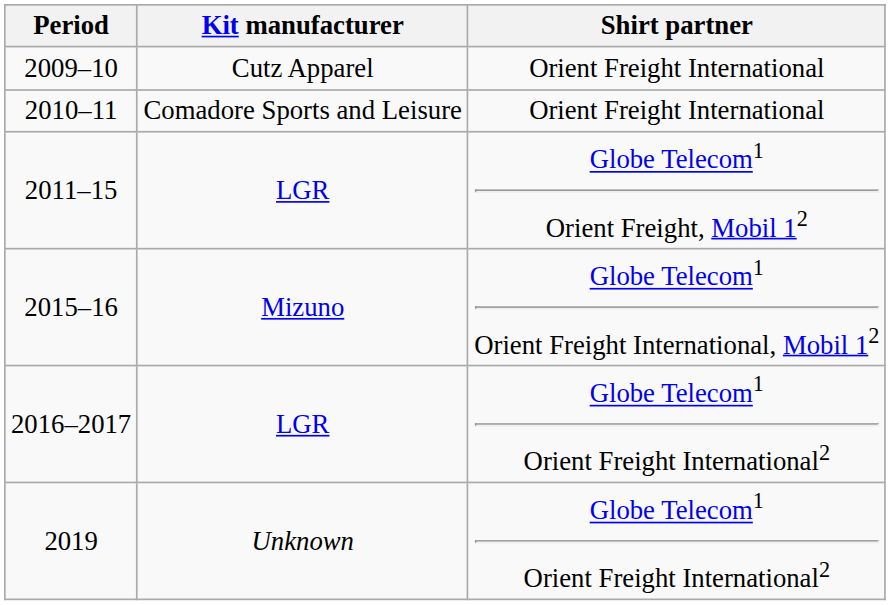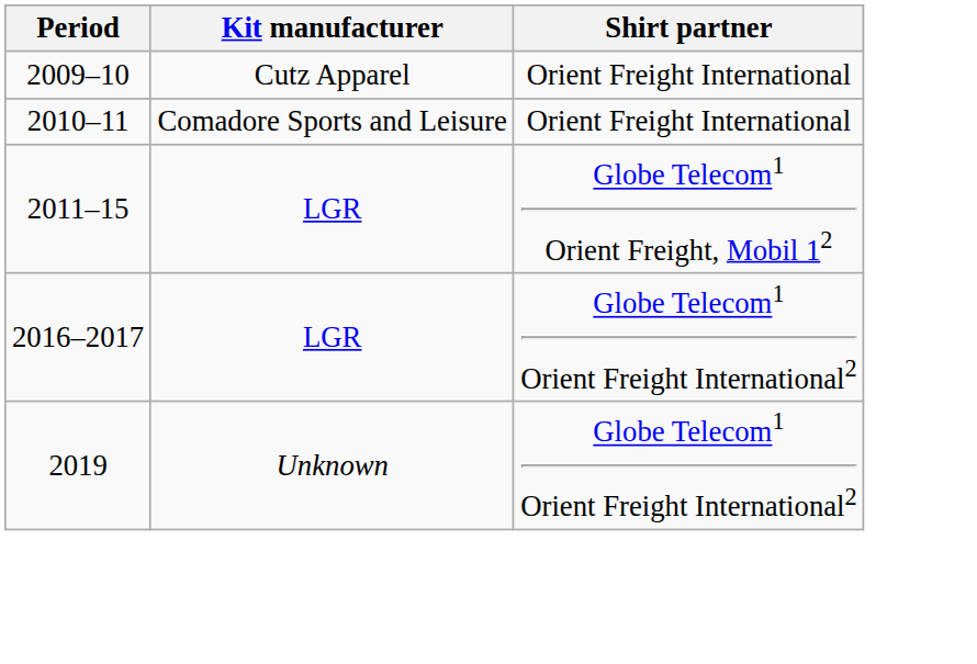- row: 2015–16 | Mizuno | Globe Telecom1 Orient Freight International, Mobil 12
